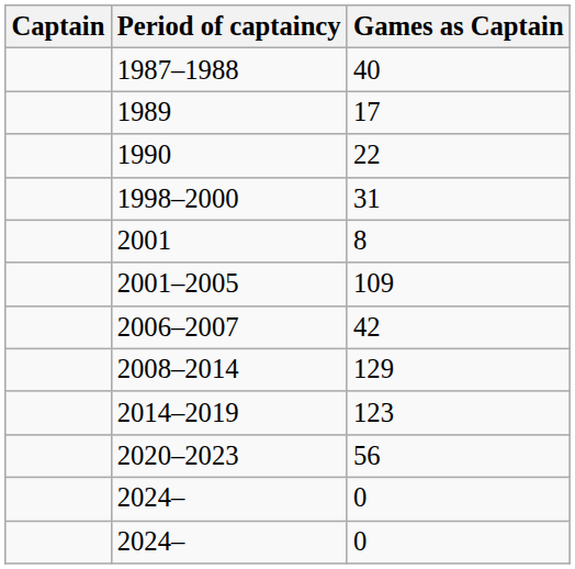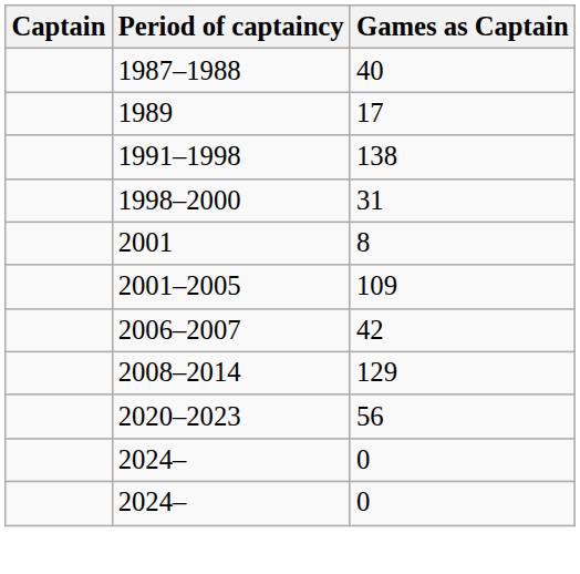- row: 1990 | 22
+ row: 1991–1998 | 138
- row: 2014–2019 | 123
